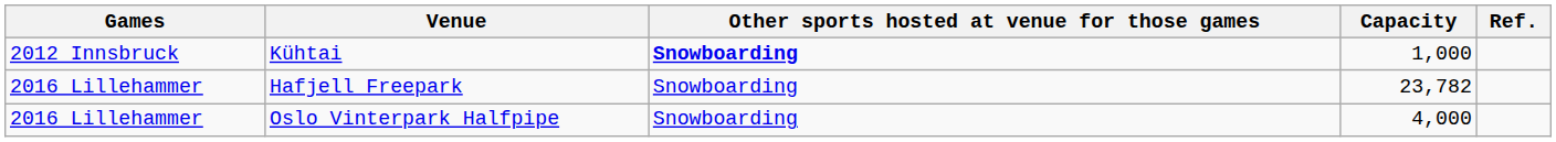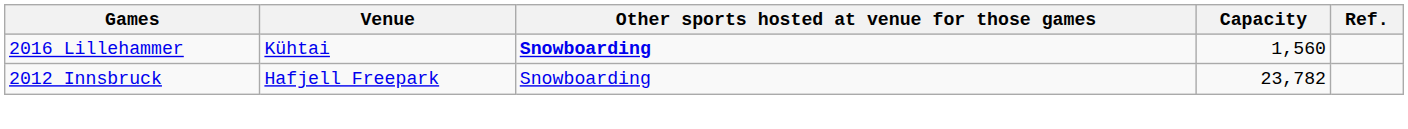Kühtai | Games: 2012 Innsbruck -> 2016 Lillehammer
Kühtai | Capacity: 1,000 -> 1,560
Hafjell Freepark | Games: 2016 Lillehammer -> 2012 Innsbruck
- row: 2016 Lillehammer | Oslo Vinterpark Halfpipe | Snowboarding | 4,000
